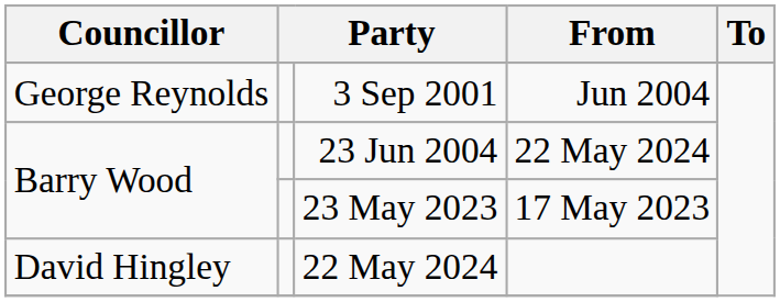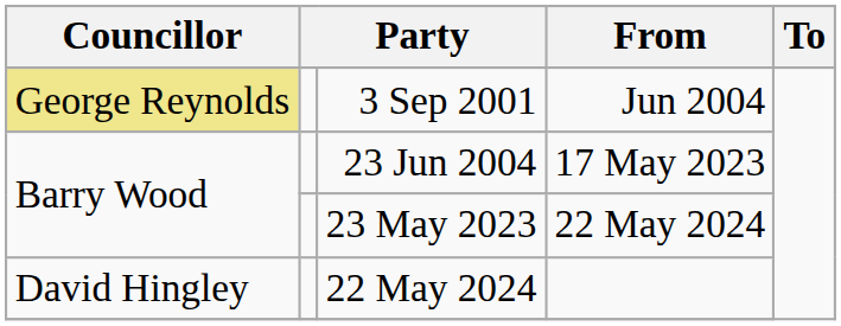3 Sep 2001 | Councillor: no background -> khaki background
23 Jun 2004 | From: 22 May 2024 -> 17 May 2023
23 May 2023 | From: 17 May 2023 -> 22 May 2024
